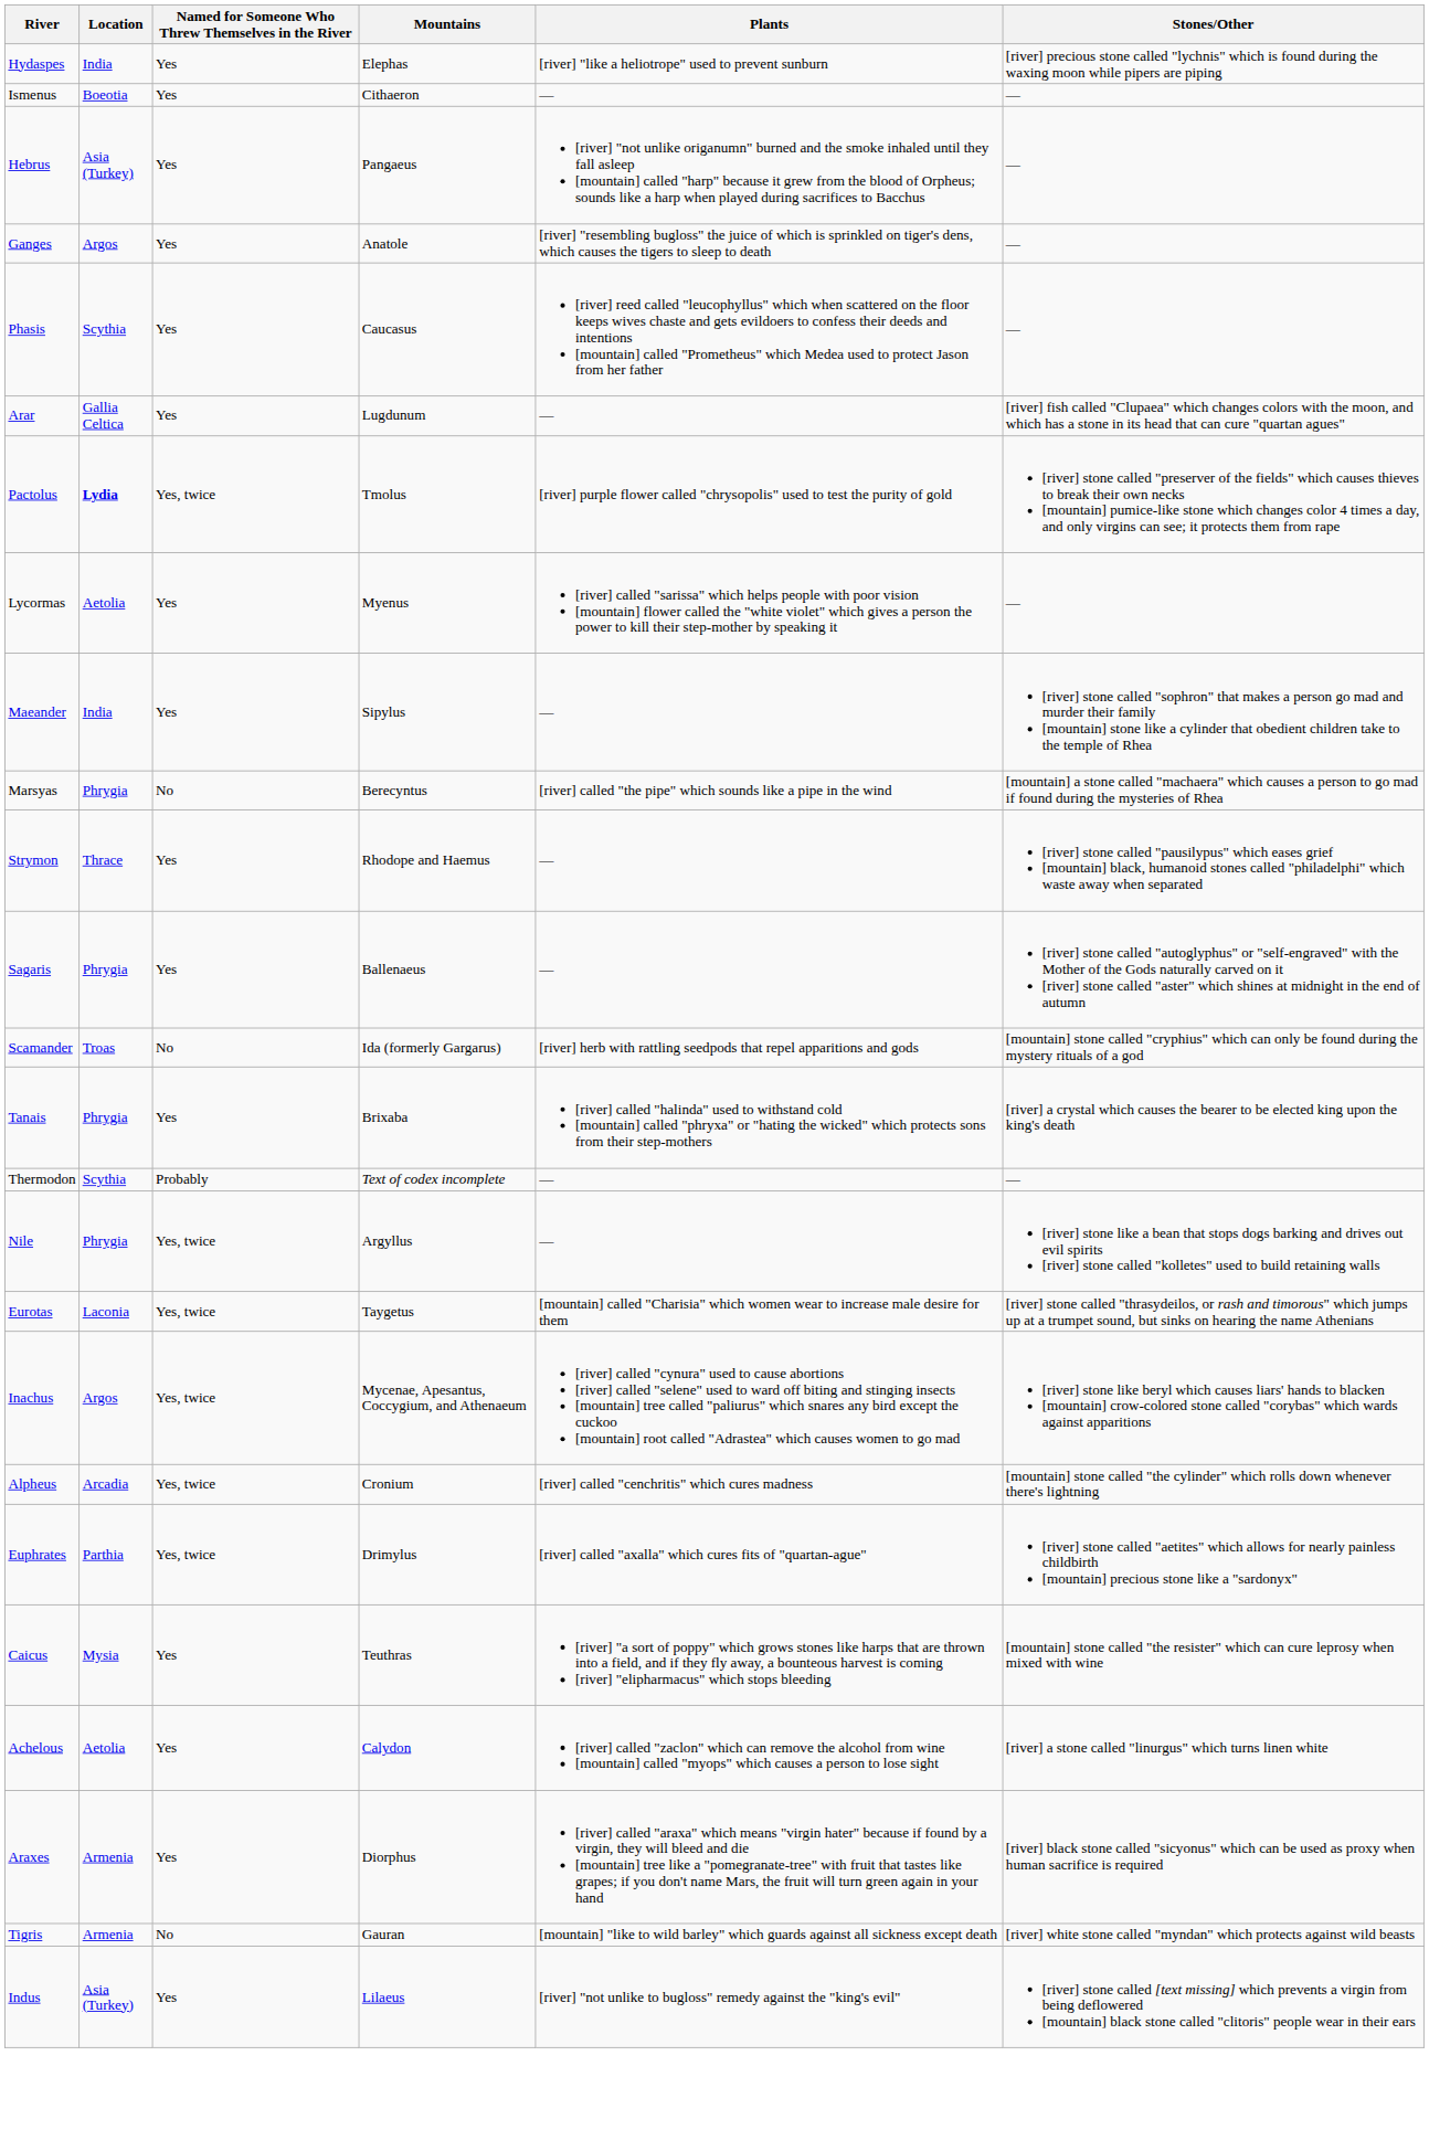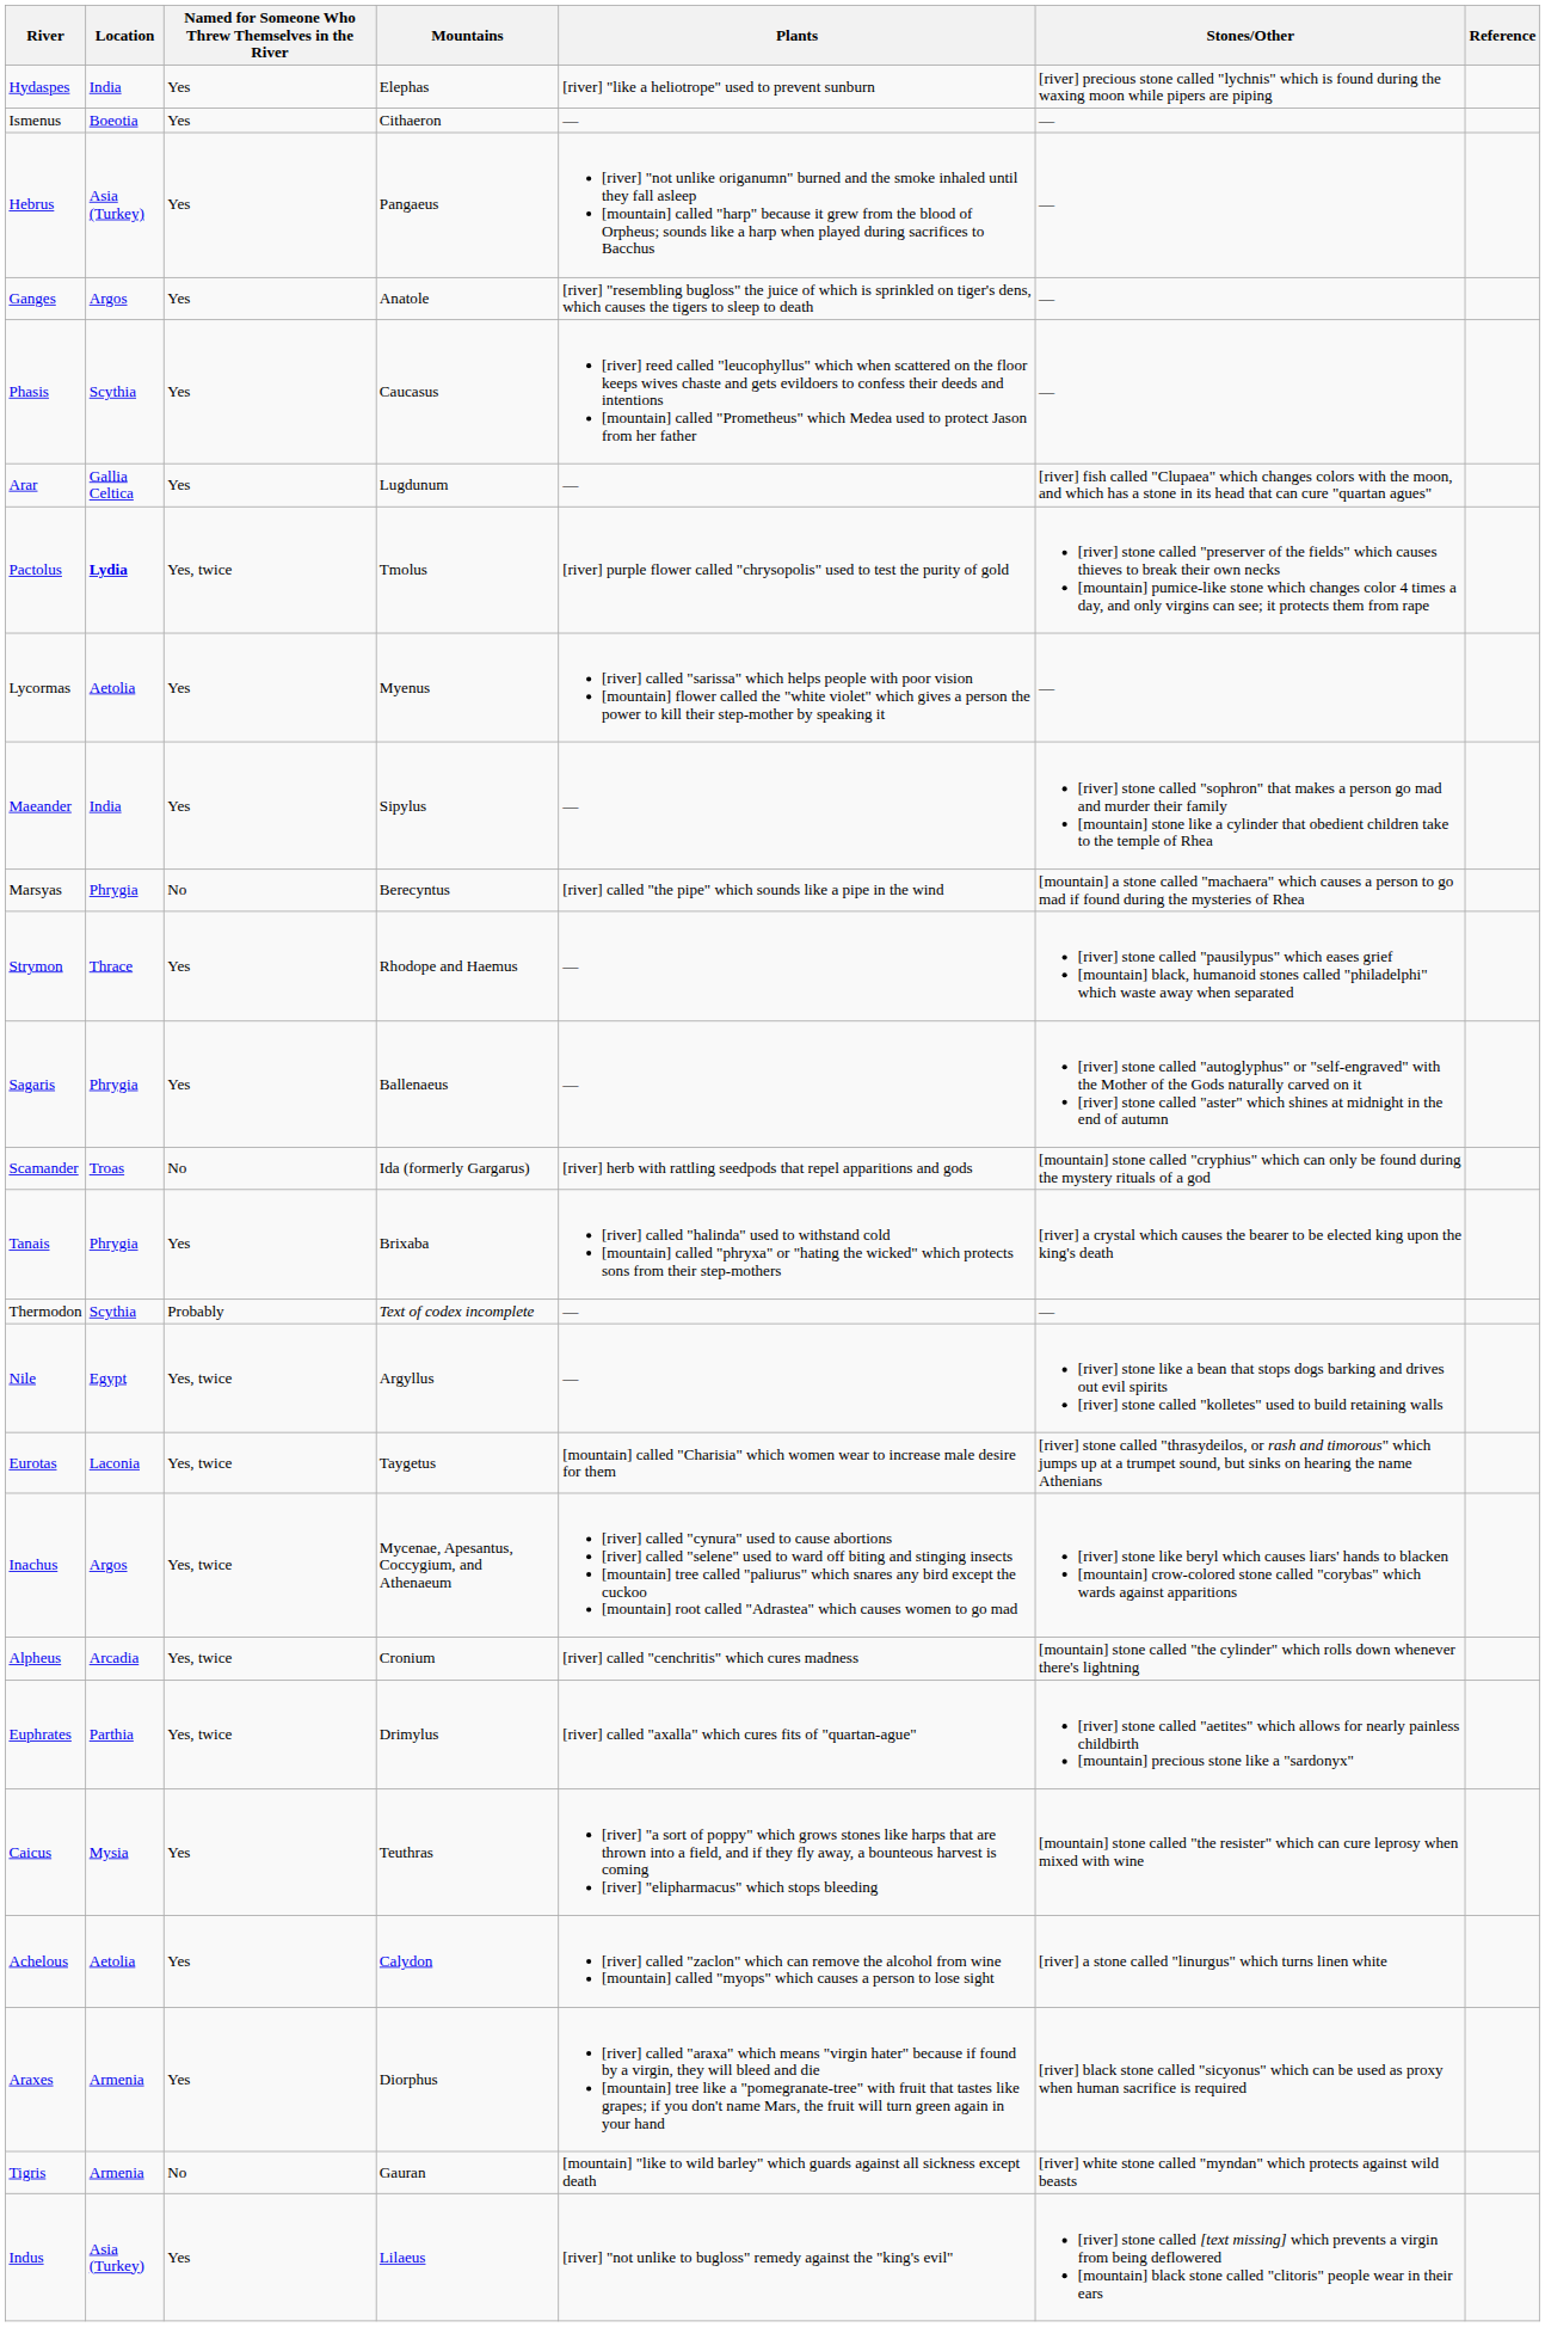+ column: Reference
Nile | Location: Phrygia -> Egypt
